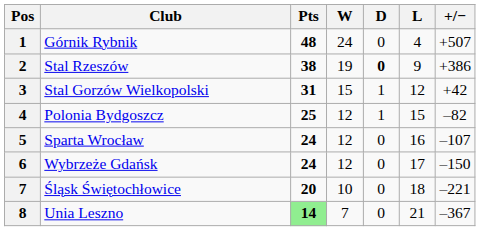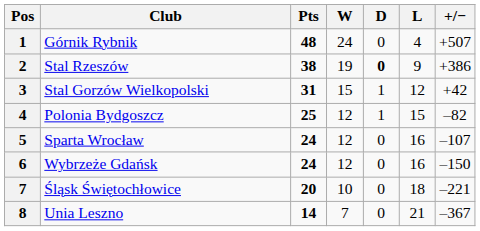Wybrzeże Gdańsk | L: 17 -> 16
Unia Leszno | Pts: lightgreen background -> no background
